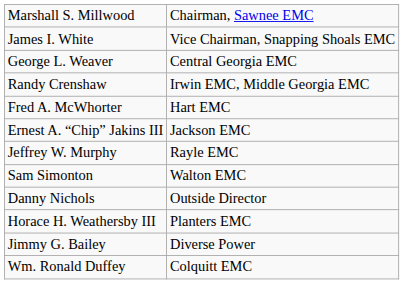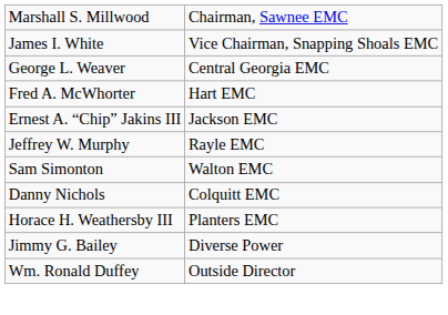- row: Randy Crenshaw | Irwin EMC, Middle Georgia EMC
Danny Nichols | column 2: Outside Director -> Colquitt EMC
Wm. Ronald Duffey | column 2: Colquitt EMC -> Outside Director
